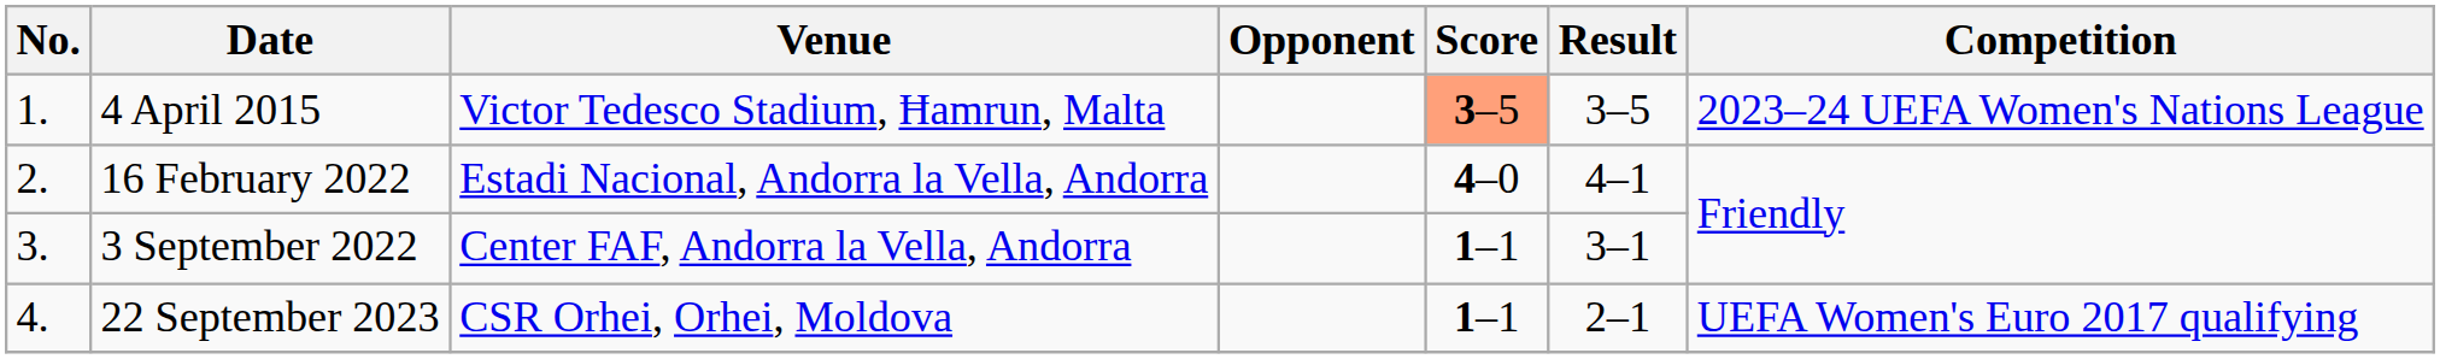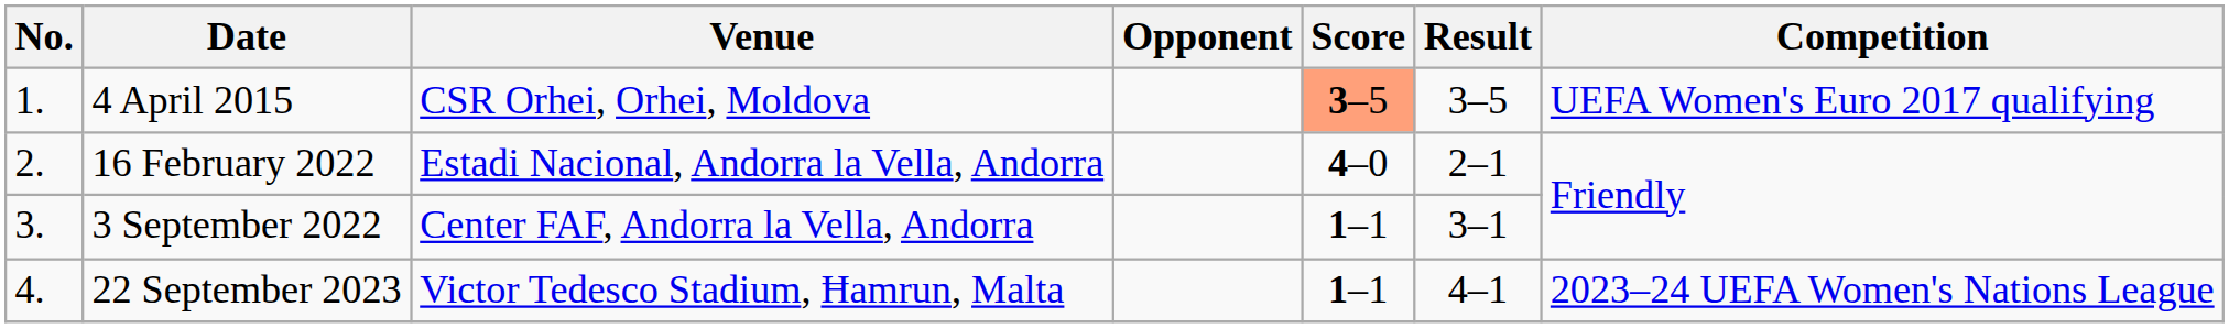4 April 2015 | Venue: Victor Tedesco Stadium, Ħamrun, Malta -> CSR Orhei, Orhei, Moldova
4 April 2015 | Competition: 2023–24 UEFA Women's Nations League -> UEFA Women's Euro 2017 qualifying
16 February 2022 | Result: 4–1 -> 2–1
22 September 2023 | Venue: CSR Orhei, Orhei, Moldova -> Victor Tedesco Stadium, Ħamrun, Malta
22 September 2023 | Result: 2–1 -> 4–1
22 September 2023 | Competition: UEFA Women's Euro 2017 qualifying -> 2023–24 UEFA Women's Nations League
